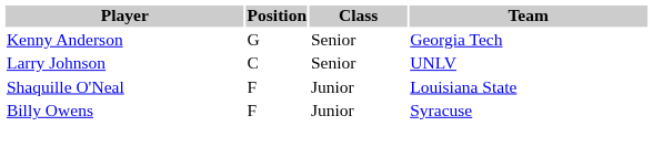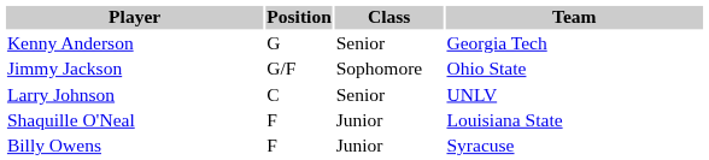+ row: Jimmy Jackson | G/F | Sophomore | Ohio State
